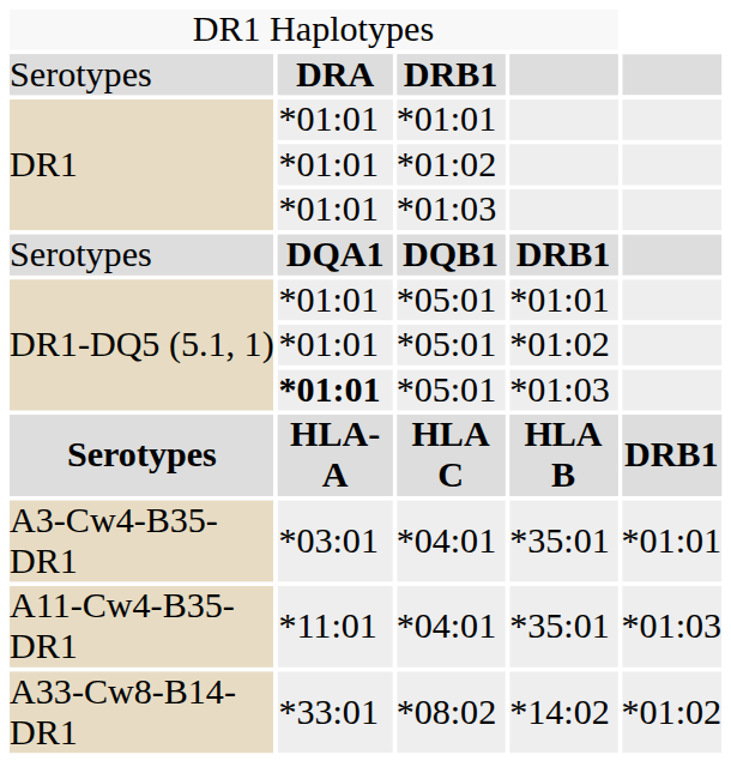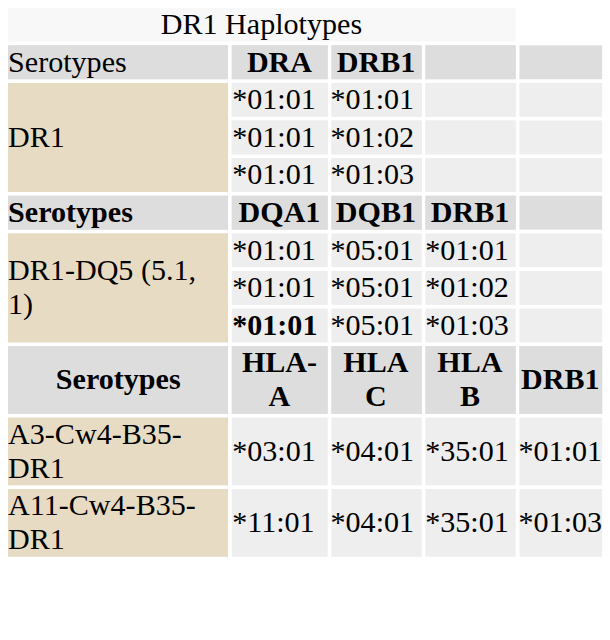DQB1 | column 1: normal -> bold
- row: A33-Cw8-B14-DR1 | *33:01 | *08:02 | *14:02 | *01:02
